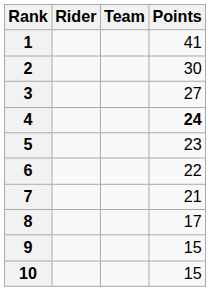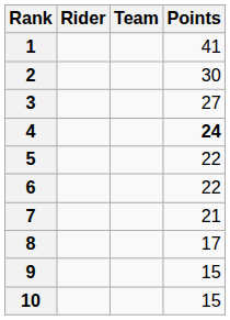5 | Points: 23 -> 22
